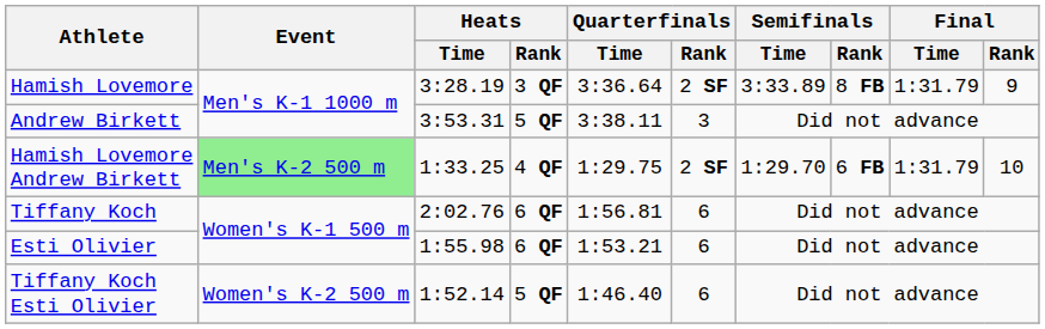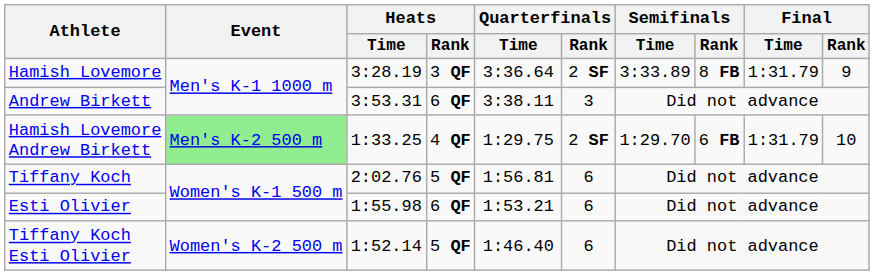Andrew Birkett | Heats / Rank: 5 QF -> 6 QF
Tiffany Koch | Heats / Rank: 6 QF -> 5 QF
